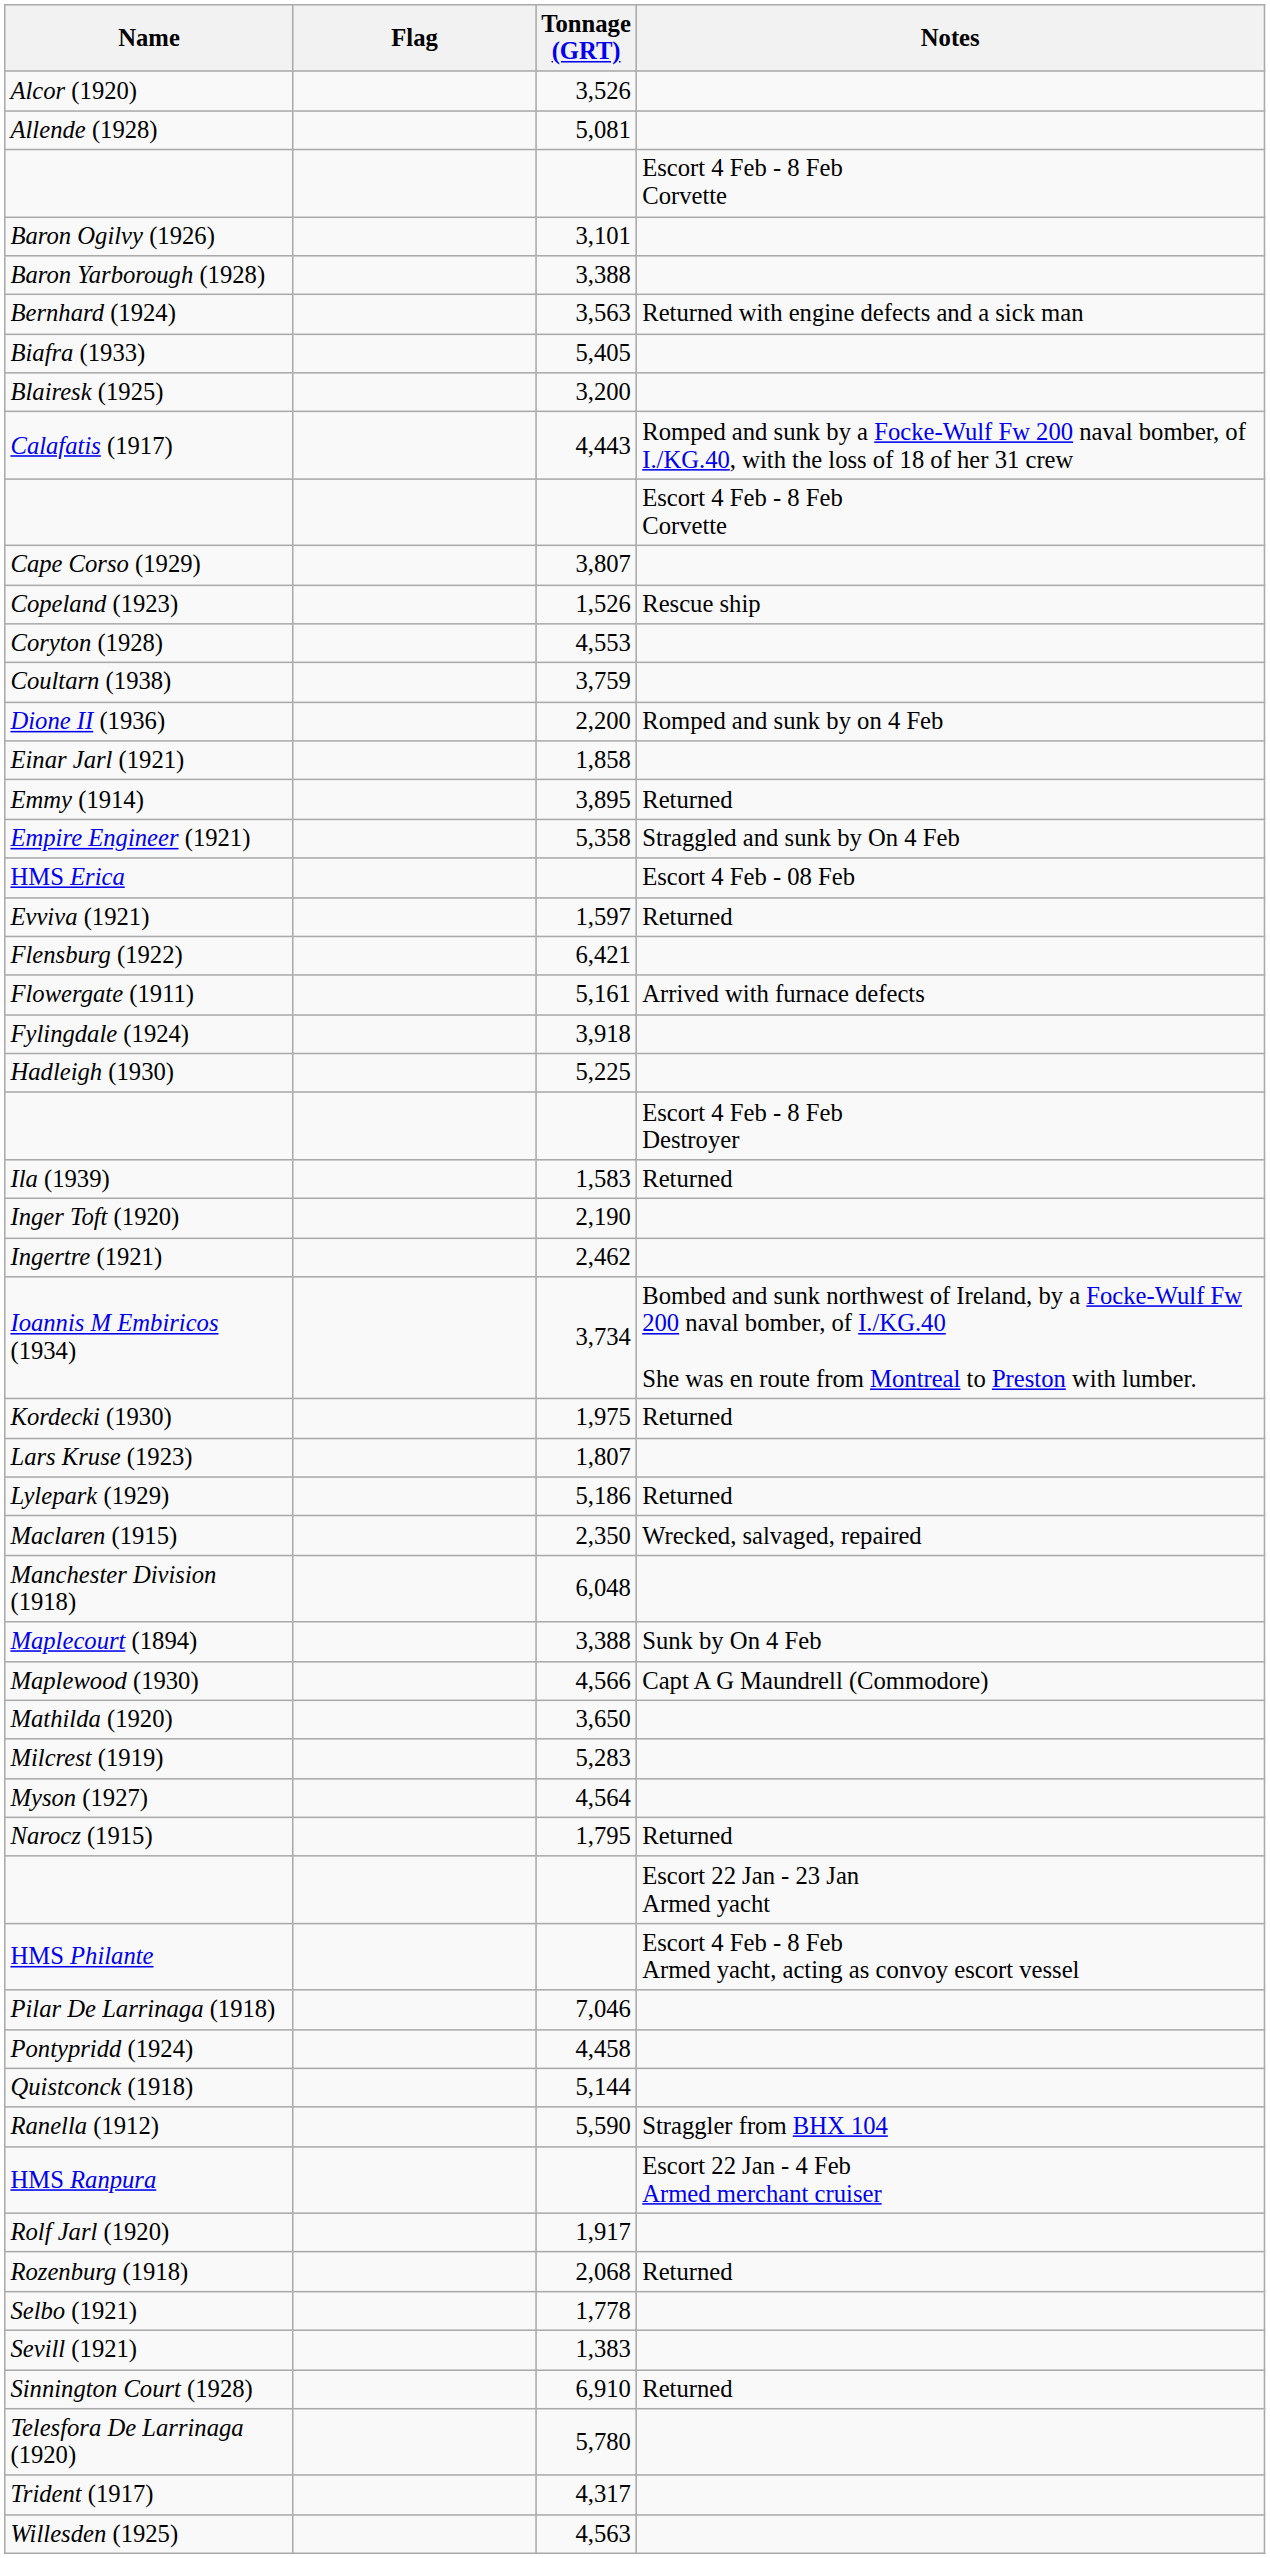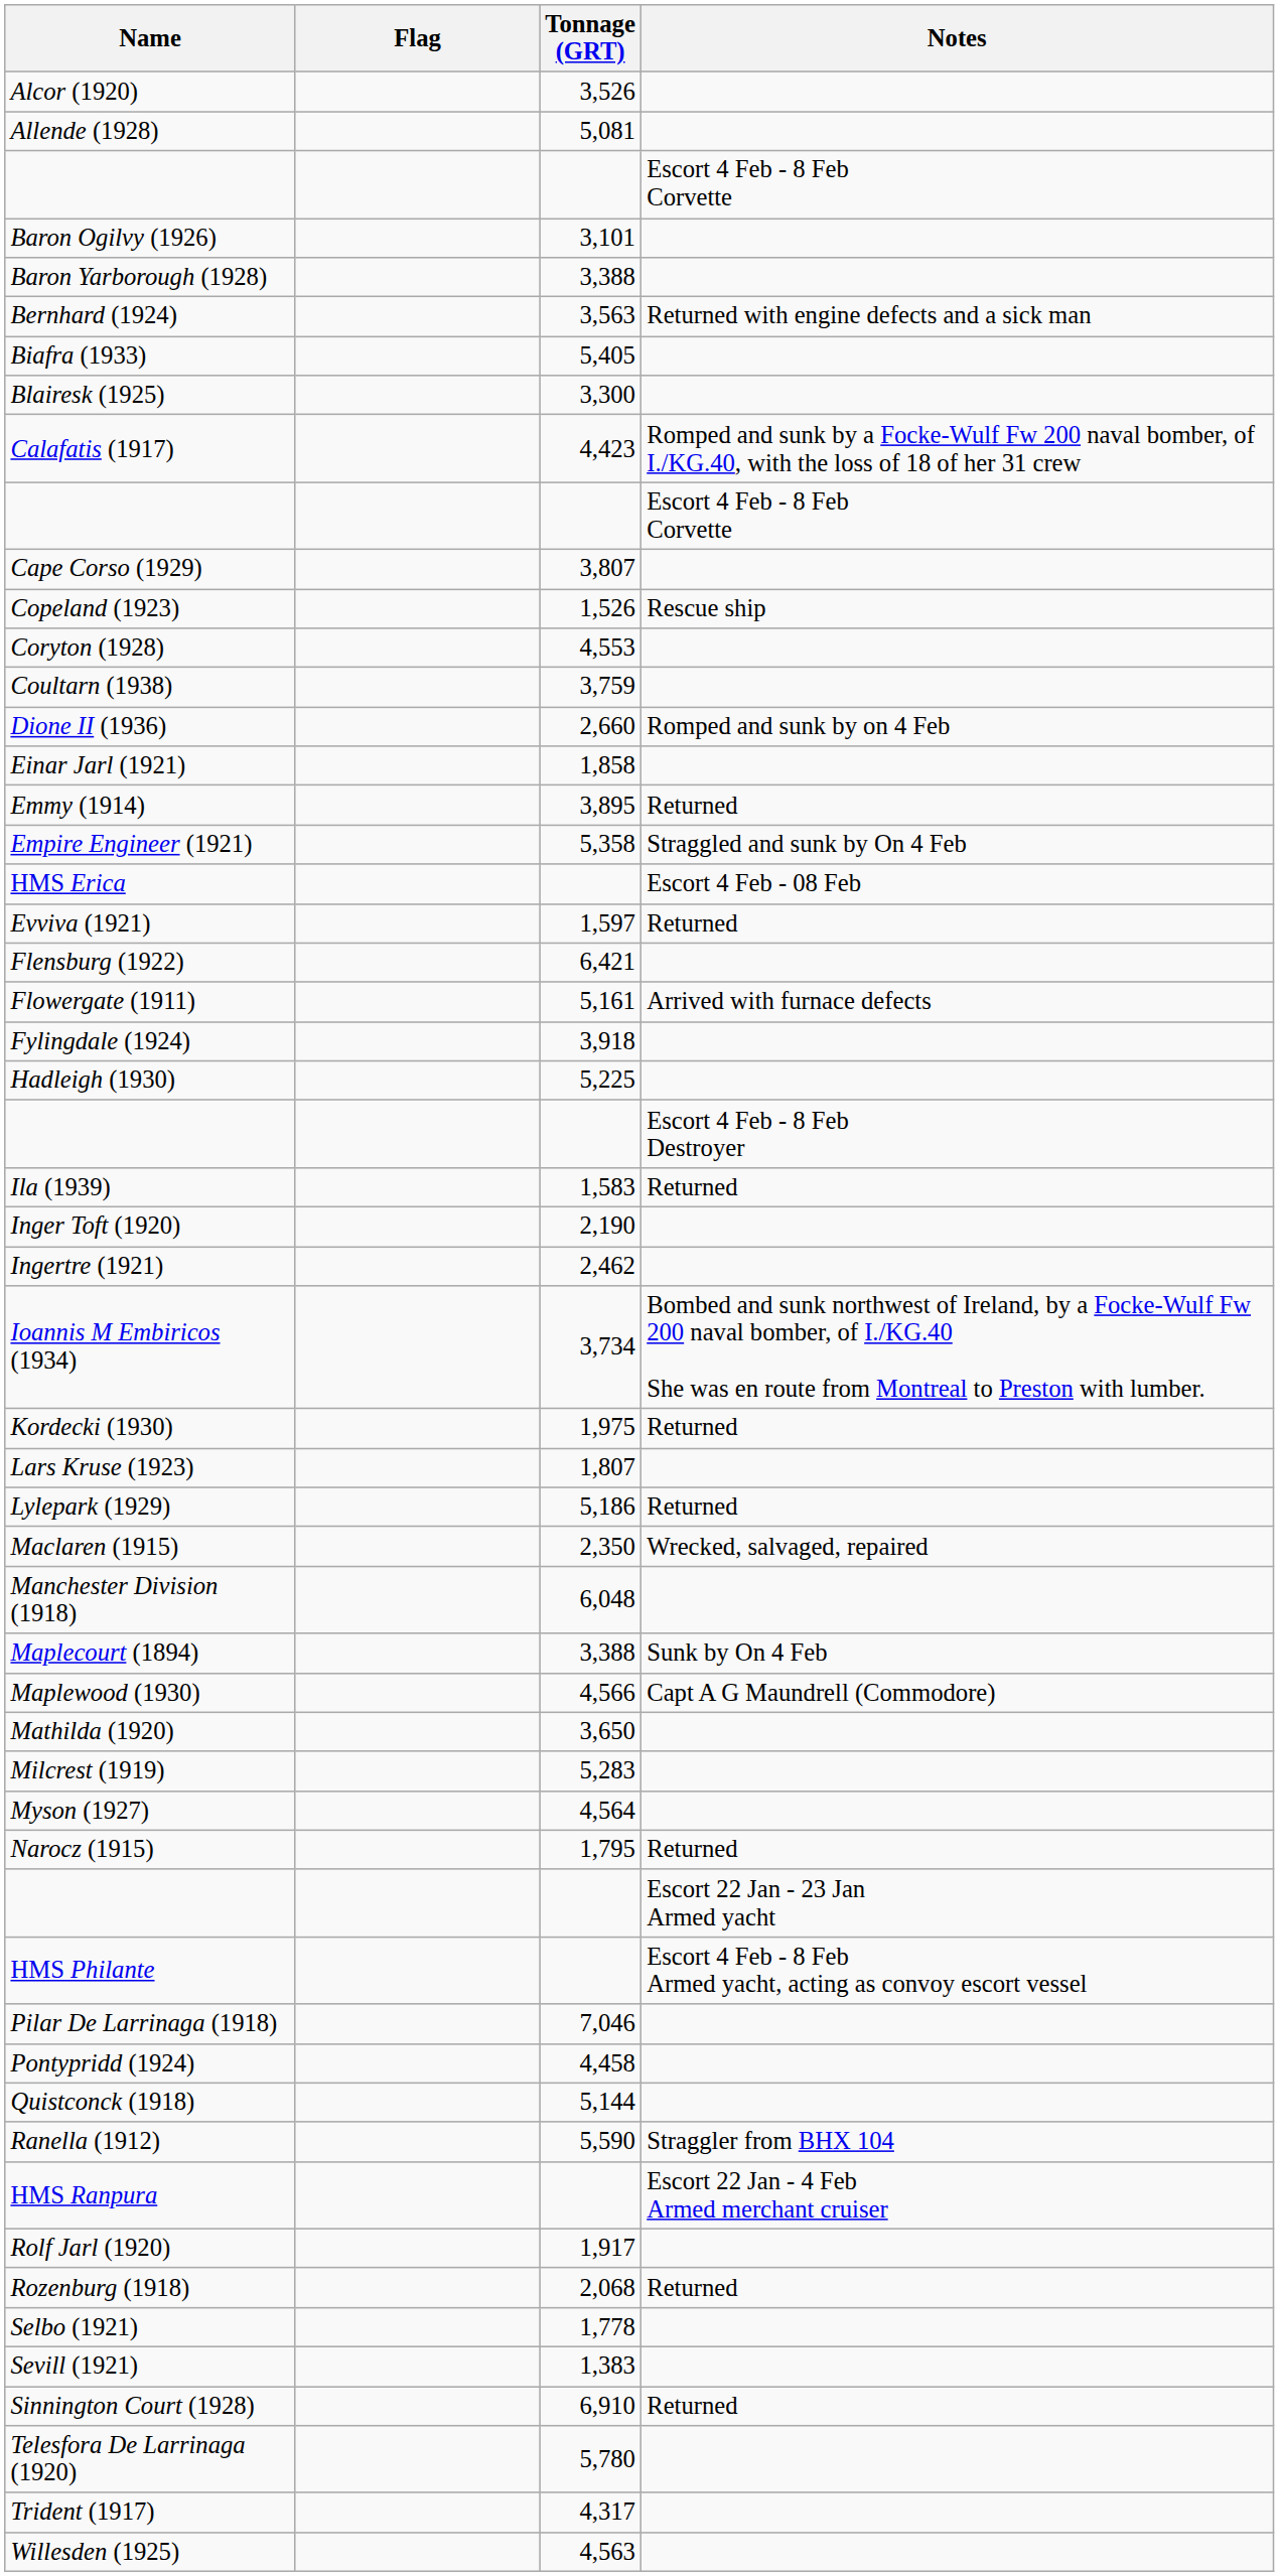Blairesk (1925) | Tonnage (GRT): 3,200 -> 3,300
Calafatis (1917) | Tonnage (GRT): 4,443 -> 4,423
Dione II (1936) | Tonnage (GRT): 2,200 -> 2,660
